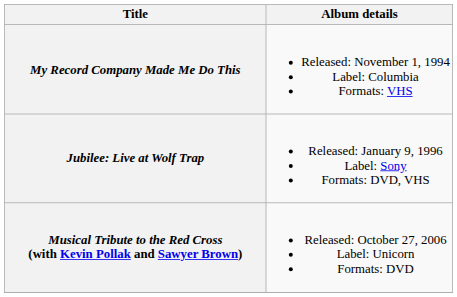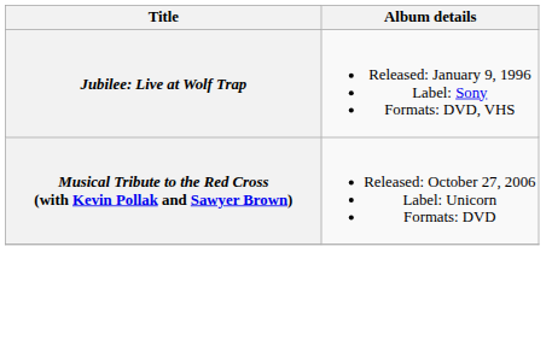- row: My Record Company Made Me Do This | Released: November 1, 1994 Label: Columbia Formats: VHS
